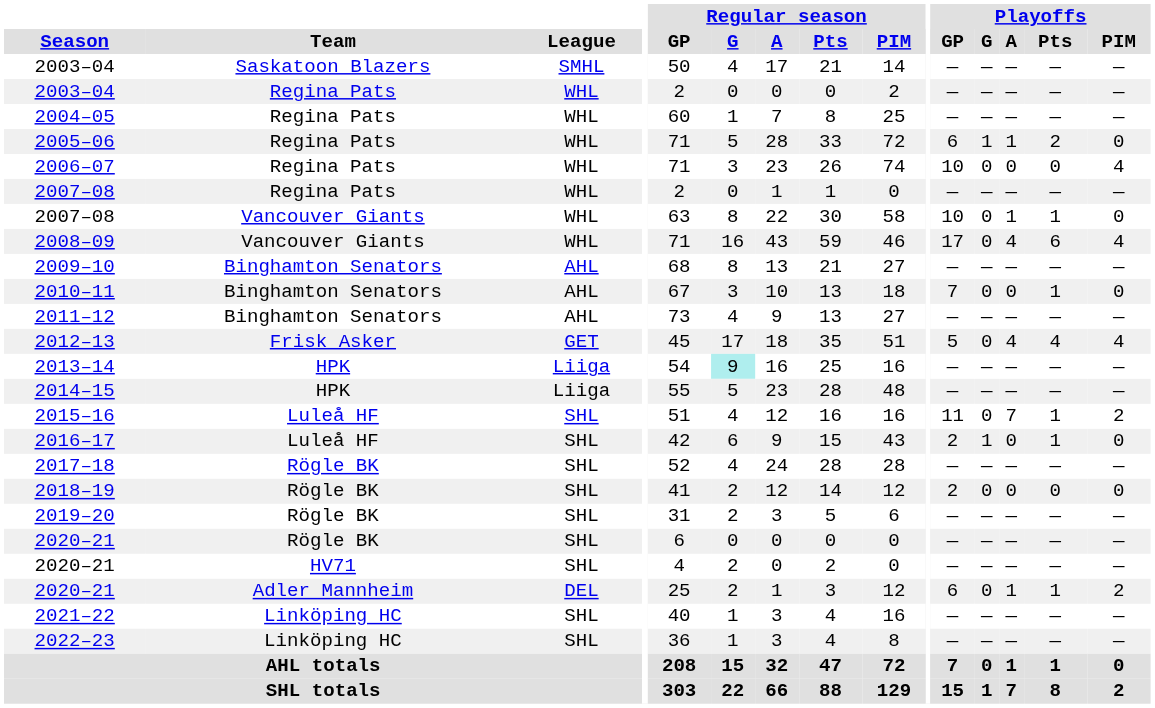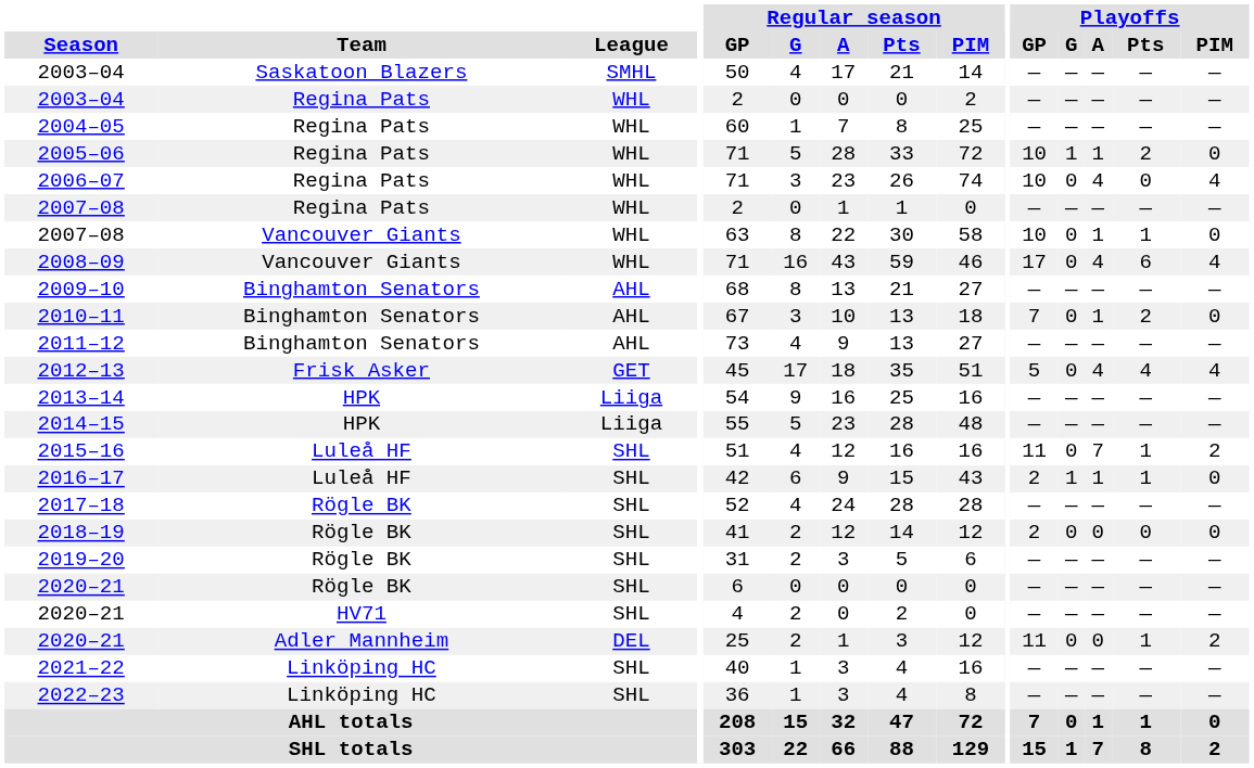2005–06 | Playoffs / GP: 6 -> 10
2006–07 | Playoffs / A: 0 -> 4
2010–11 | Playoffs / A: 0 -> 1
2010–11 | Playoffs / Pts: 1 -> 2
2013–14 | Regular season / G: paleturquoise background -> no background
2016–17 | Playoffs / A: 0 -> 1
2020–21 / Adler Mannheim | Playoffs / GP: 6 -> 11
2020–21 / Adler Mannheim | Playoffs / A: 1 -> 0
